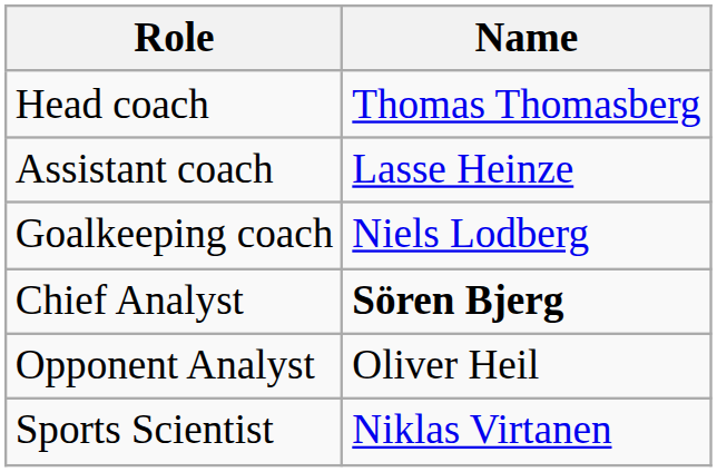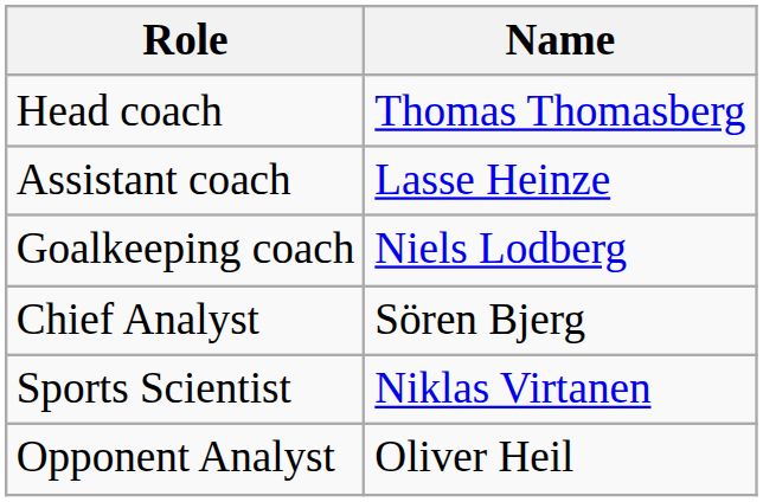Chief Analyst | Name: bold -> normal
rows swapped: Opponent Analyst <-> Sports Scientist
